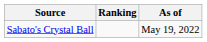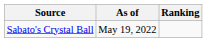columns swapped: Ranking <-> As of
